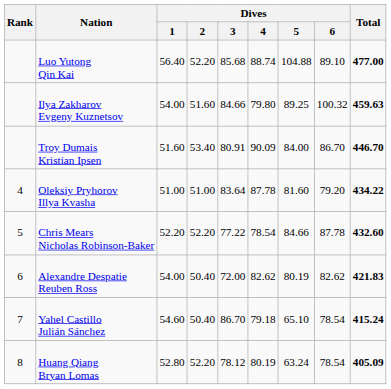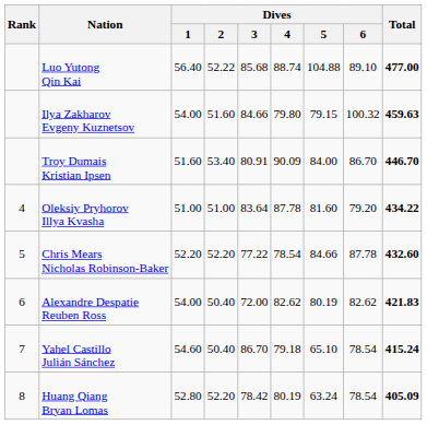Luo Yutong Qin Kai | Dives / 2: 52.20 -> 52.22
Ilya Zakharov Evgeny Kuznetsov | Dives / 5: 89.25 -> 79.15
Huang Qiang Bryan Lomas | Dives / 3: 78.12 -> 78.42
